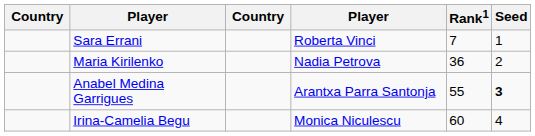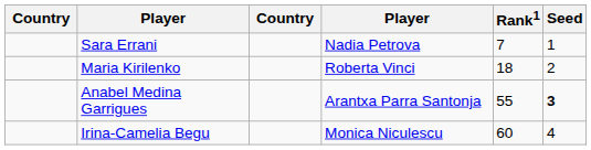Sara Errani | column 4: Roberta Vinci -> Nadia Petrova
Maria Kirilenko | column 4: Nadia Petrova -> Roberta Vinci
Maria Kirilenko | Rank1: 36 -> 18
